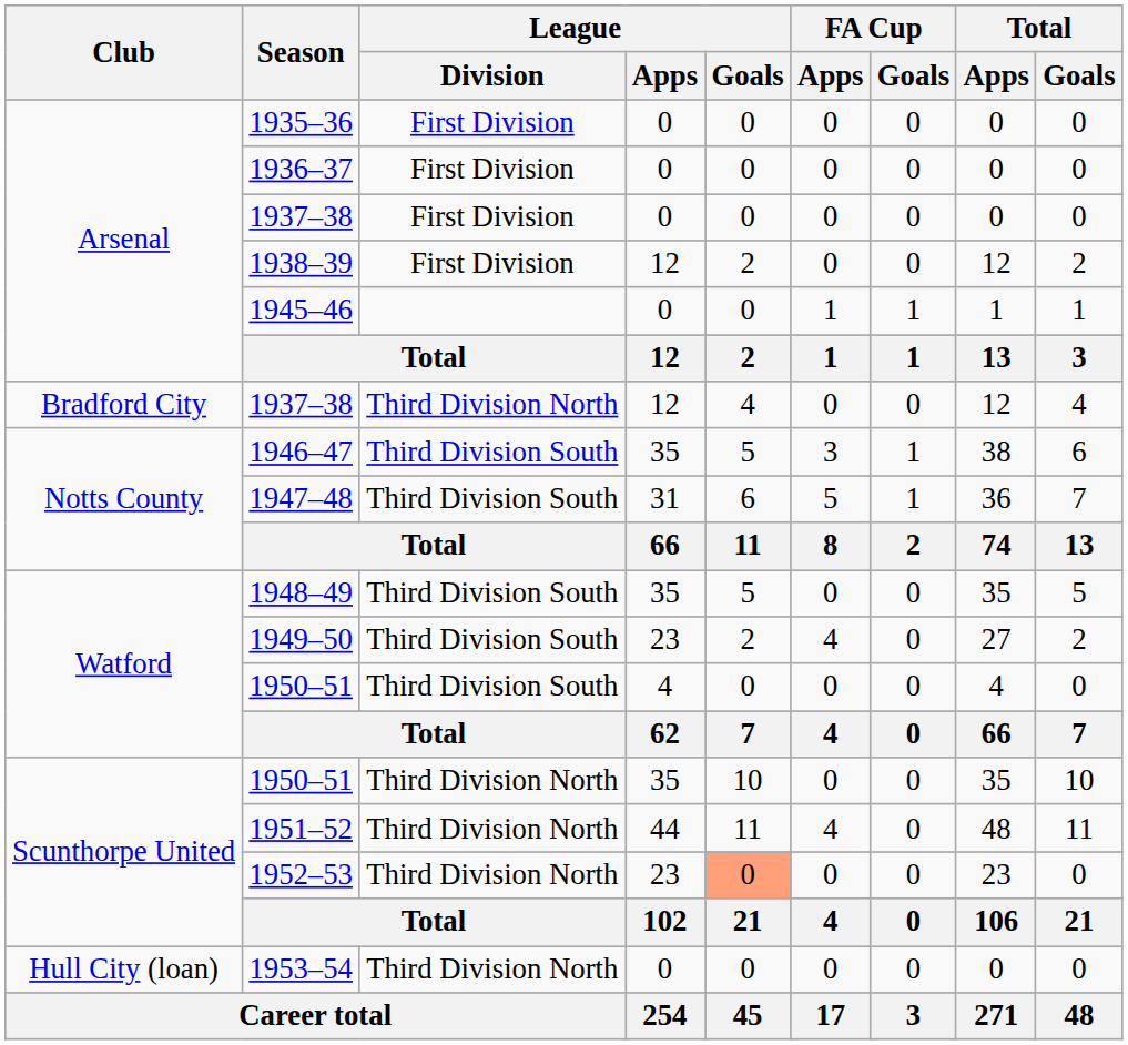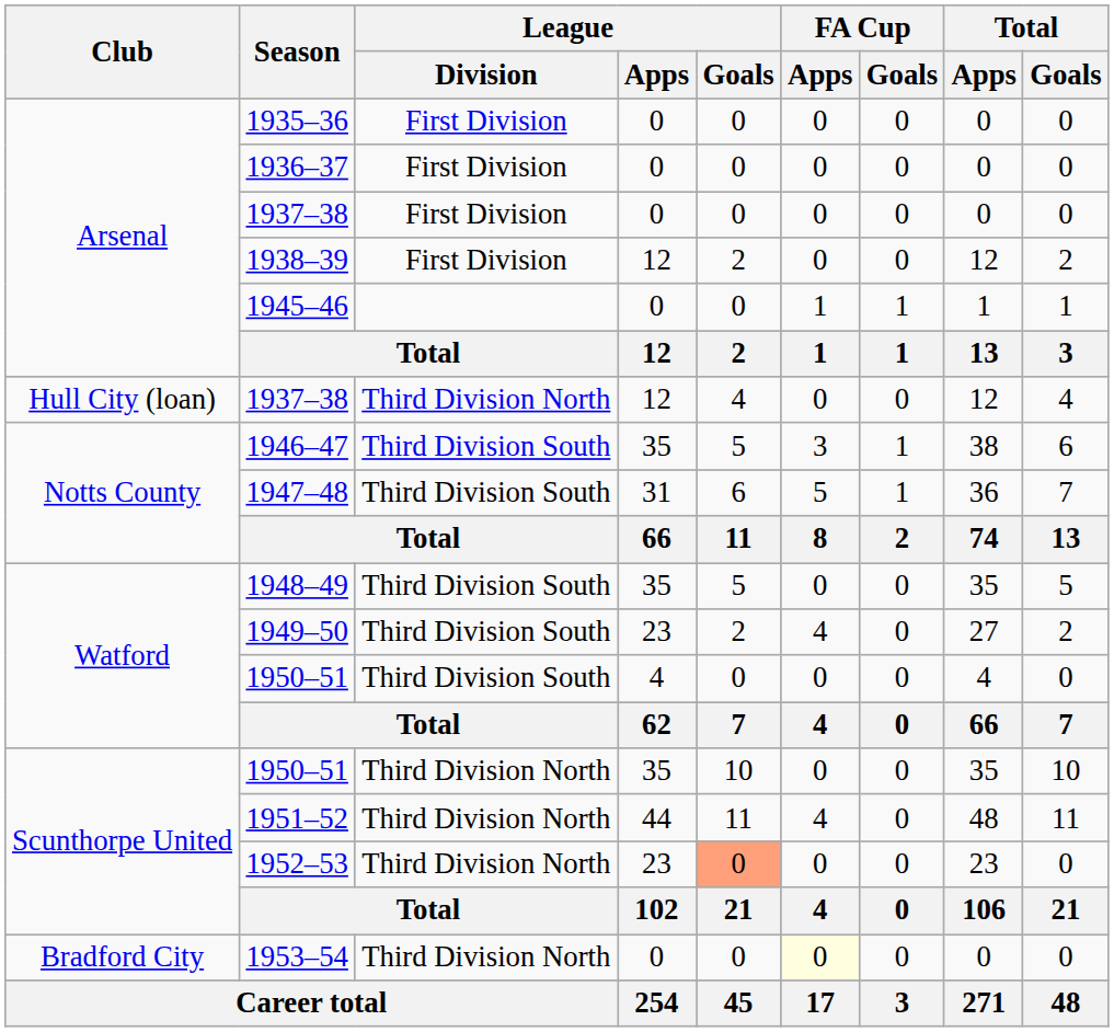1937–38 / 12 | Club: Bradford City -> Hull City (loan)
1953–54 | Club: Hull City (loan) -> Bradford City
1953–54 | FA Cup / Apps: no background -> lightyellow background
